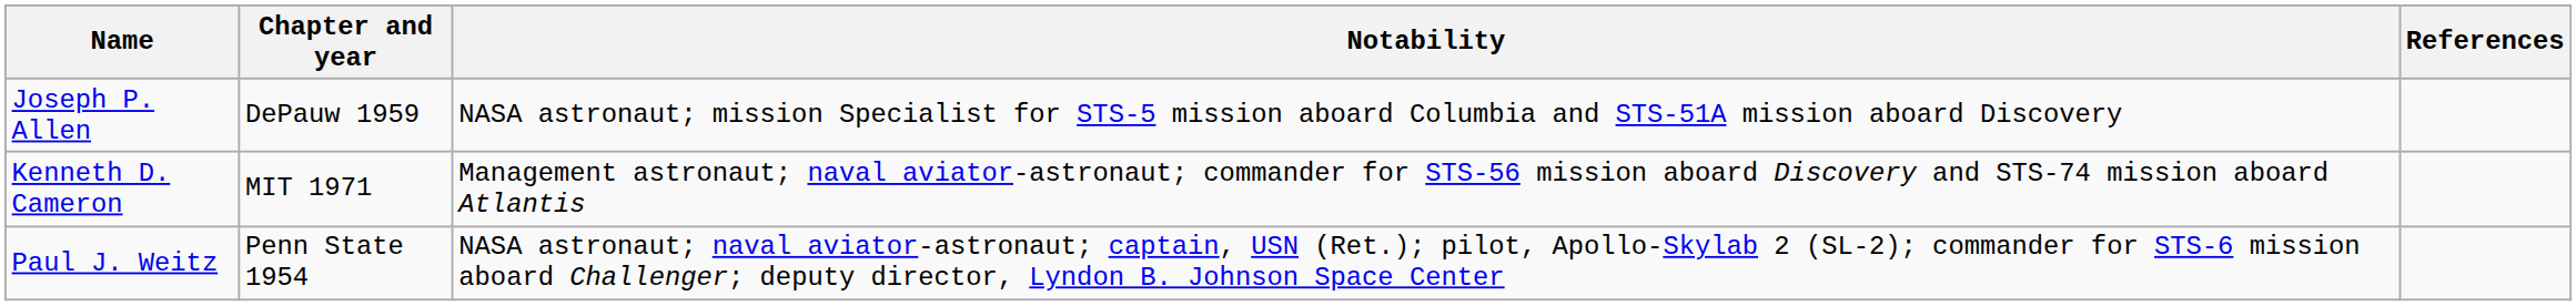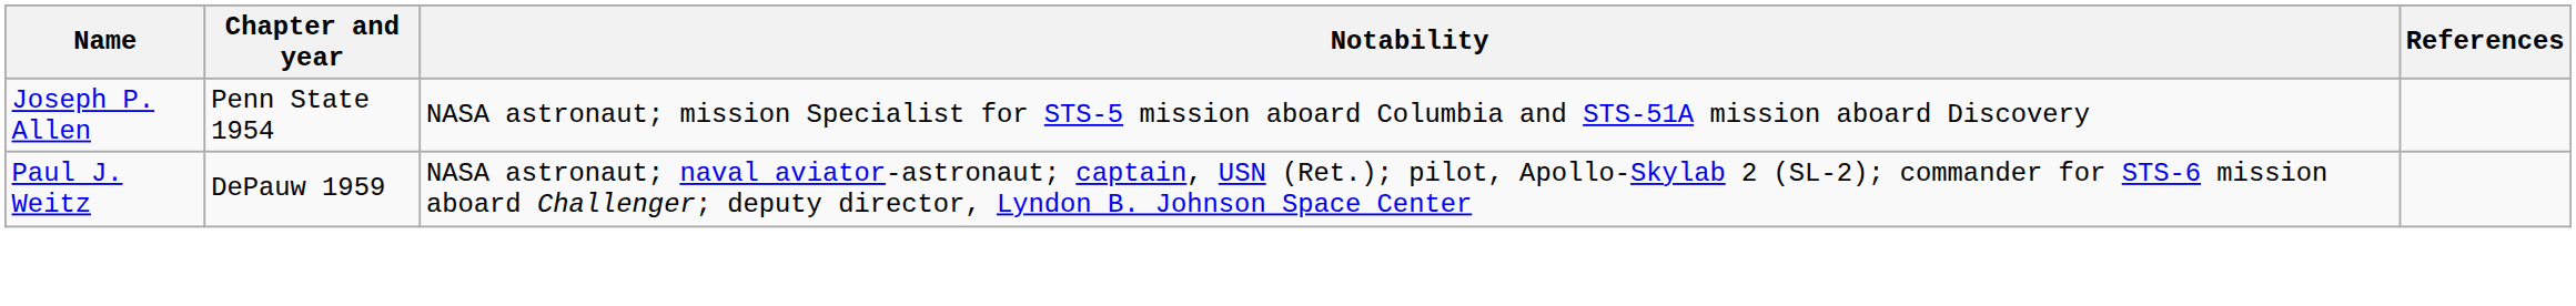Joseph P. Allen | Chapter and year: DePauw 1959 -> Penn State 1954
- row: Kenneth D. Cameron | MIT 1971 | Management astronaut; naval aviator-astronaut; commander for STS-56 mission aboard Discovery and STS-74 mission aboard Atlantis
Paul J. Weitz | Chapter and year: Penn State 1954 -> DePauw 1959
